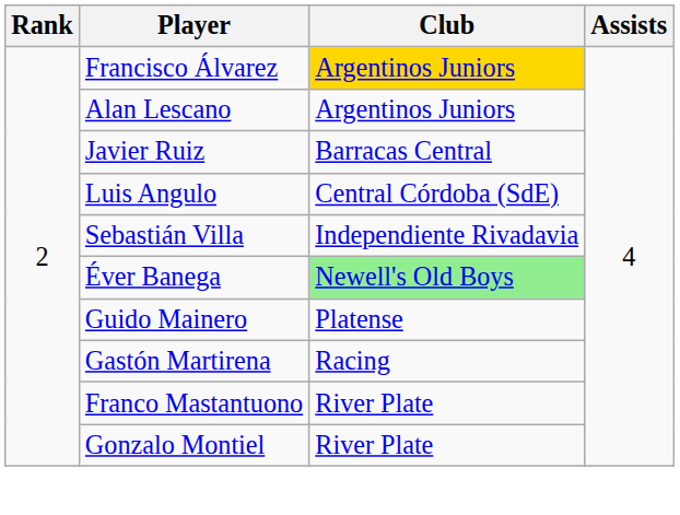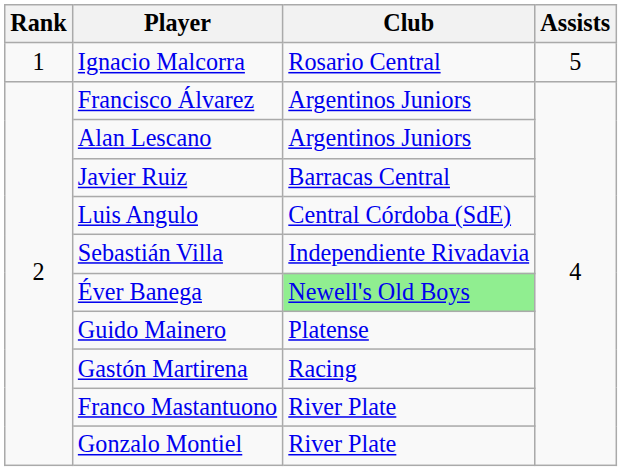+ row: 1 | Ignacio Malcorra | Rosario Central | 5
Francisco Álvarez | Club: gold background -> no background
